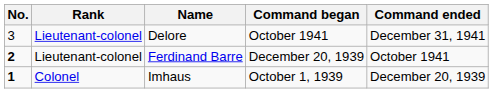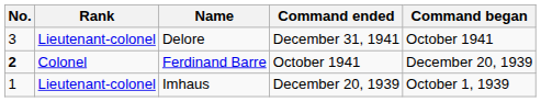columns swapped: Command began <-> Command ended
Ferdinand Barre | Rank: Lieutenant-colonel -> Colonel
Imhaus | No.: bold -> normal
Imhaus | Rank: Colonel -> Lieutenant-colonel
